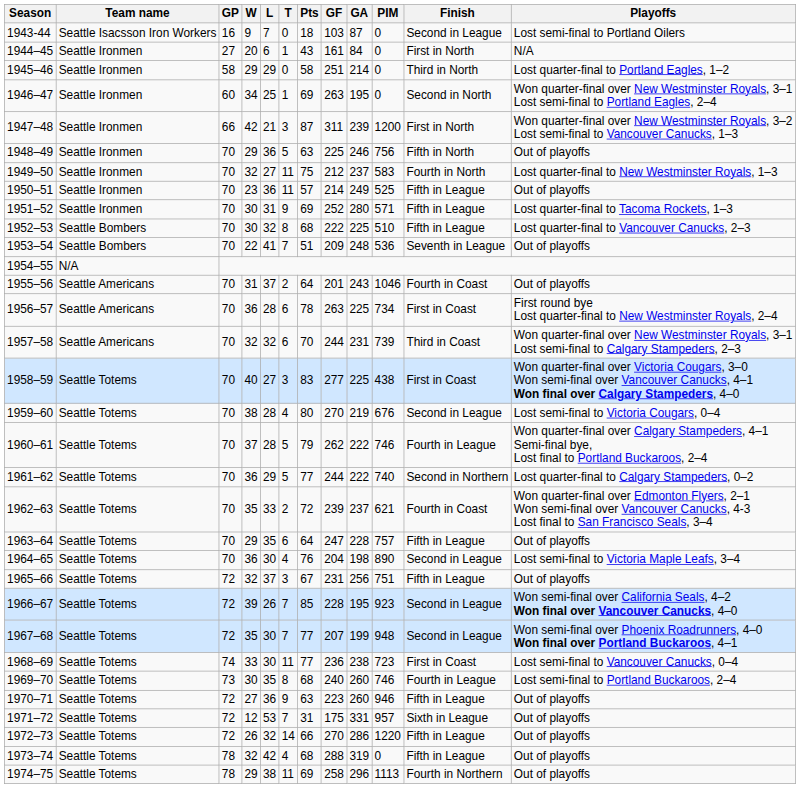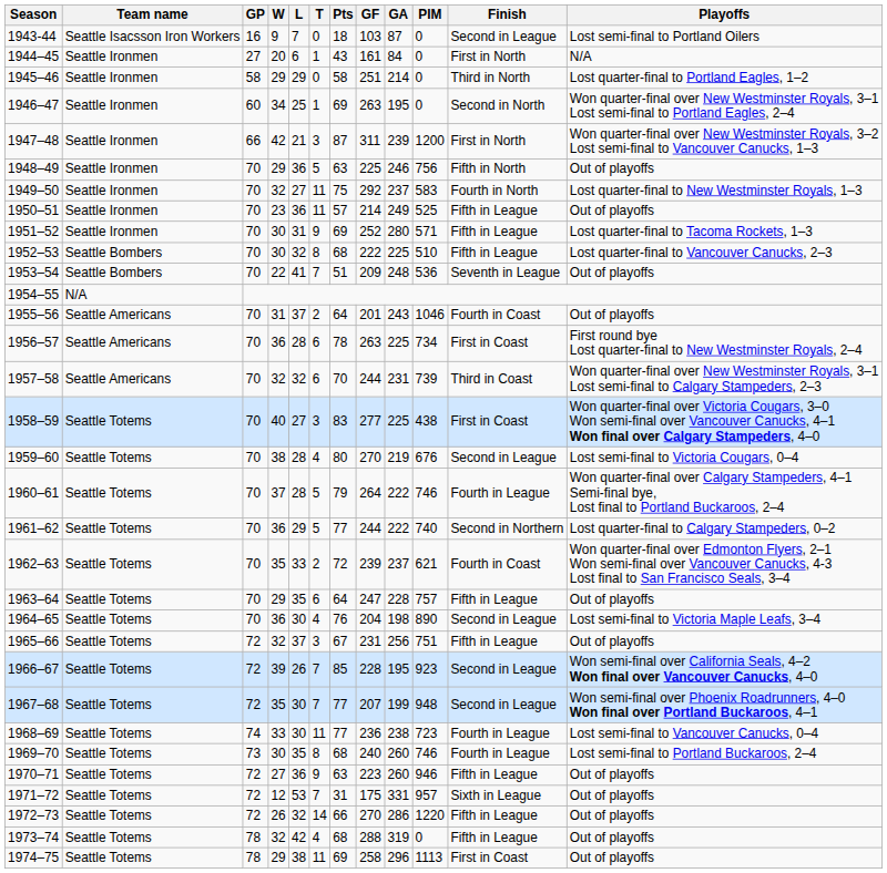1949–50 | GF: 212 -> 292
1960–61 | GF: 262 -> 264
1968–69 | Finish: First in Coast -> Fourth in League
1974–75 | Finish: Fourth in Northern -> First in Coast
